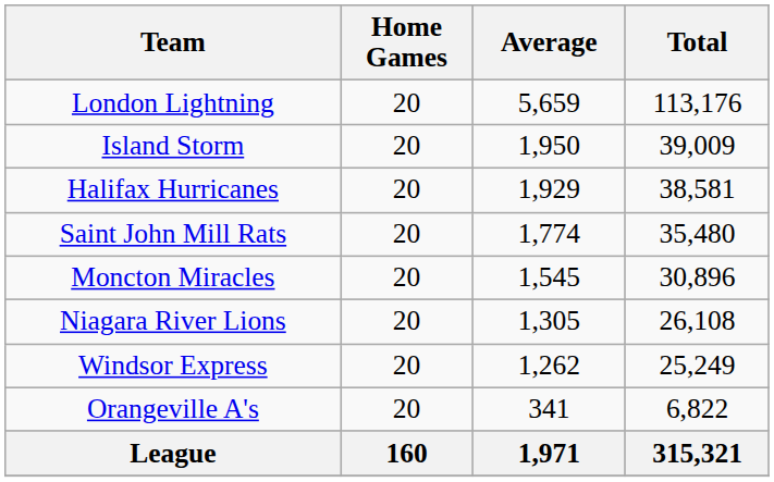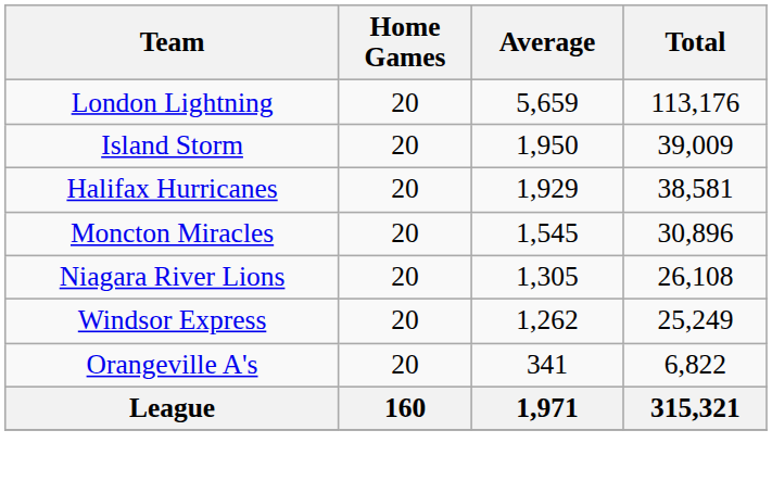- row: Saint John Mill Rats | 20 | 1,774 | 35,480
